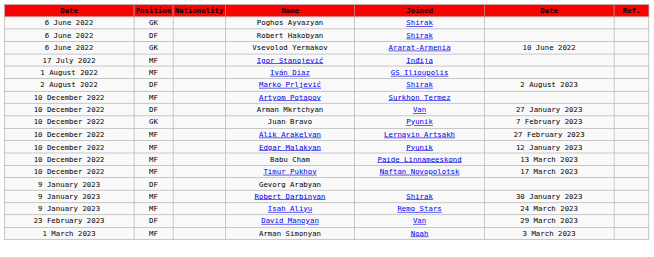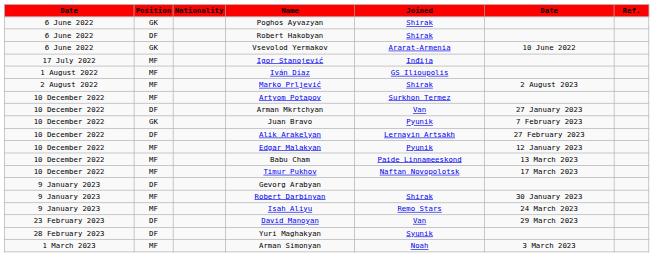Marko Prljević | Position: DF -> MF
Alik Arakelyan | Position: MF -> DF
+ row: 28 February 2023 | DF | Yuri Maghakyan | Syunik
